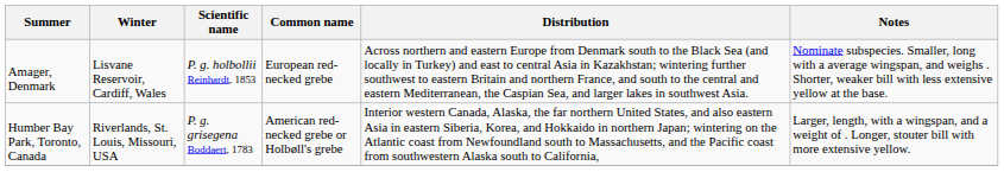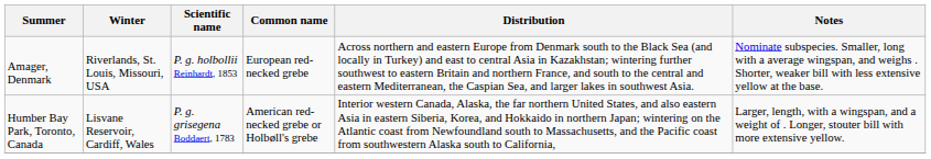Amager, Denmark | Winter: Lisvane Reservoir, Cardiff, Wales -> Riverlands, St. Louis, Missouri, USA
Humber Bay Park, Toronto, Canada | Winter: Riverlands, St. Louis, Missouri, USA -> Lisvane Reservoir, Cardiff, Wales
